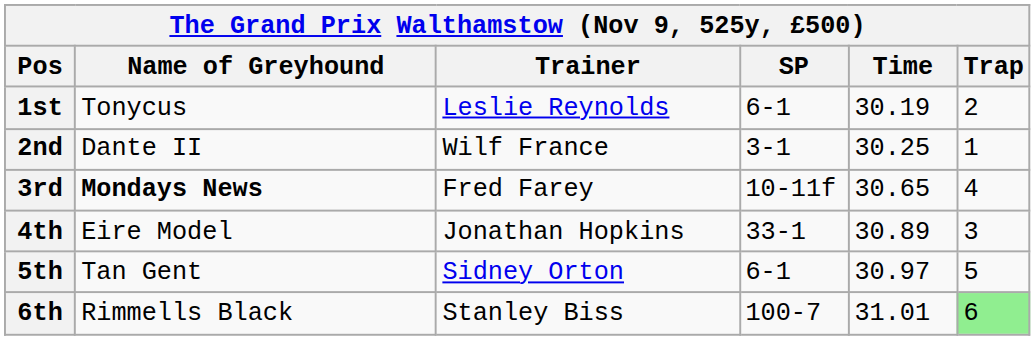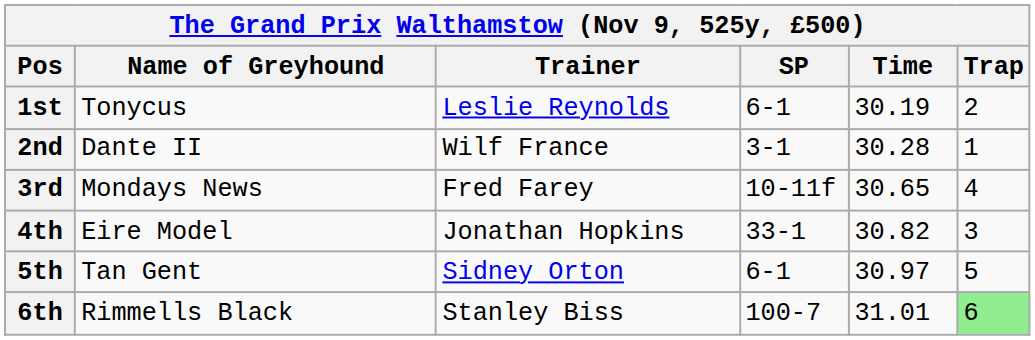2nd | Time: 30.25 -> 30.28
3rd | Name of Greyhound: bold -> normal
4th | Time: 30.89 -> 30.82
